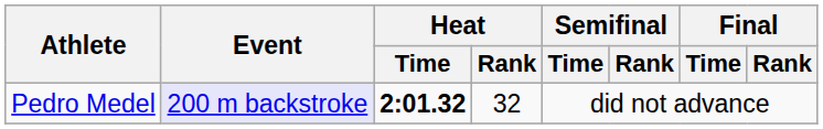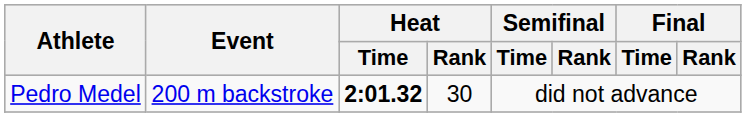Pedro Medel | Event: lavender background -> no background
Pedro Medel | Heat / Rank: 32 -> 30
